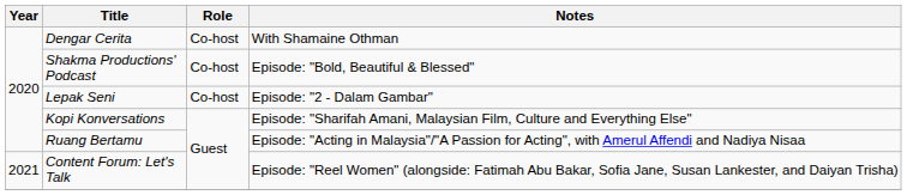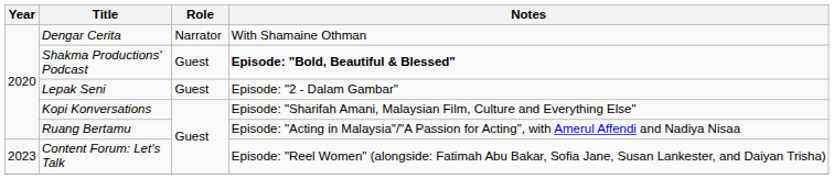Dengar Cerita | Role: Co-host -> Narrator
Shakma Productions' Podcast | Role: Co-host -> Guest
Shakma Productions' Podcast | Notes: normal -> bold
Lepak Seni | Role: Co-host -> Guest
Content Forum: Let's Talk | Year: 2021 -> 2023
